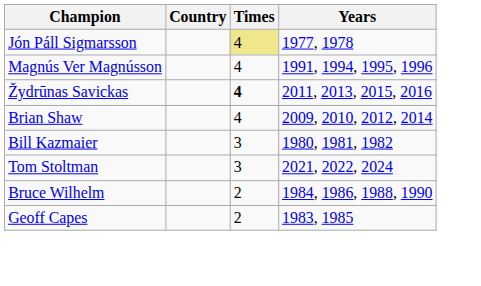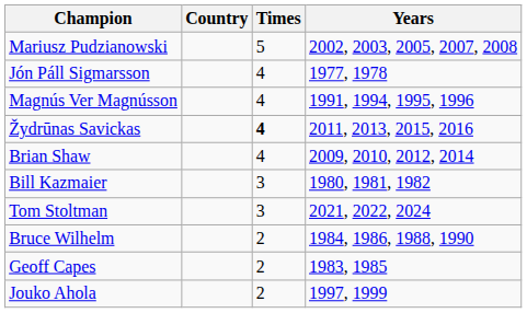+ row: Mariusz Pudzianowski | 5 | 2002, 2003, 2005, 2007, 2008
Jón Páll Sigmarsson | Times: khaki background -> no background
+ row: Jouko Ahola | 2 | 1997, 1999
